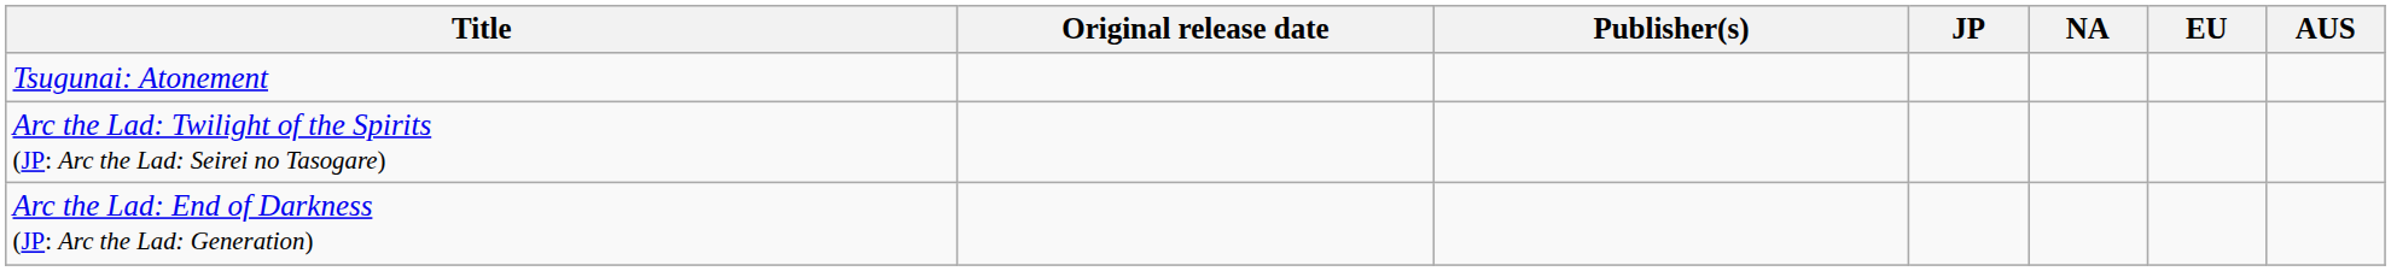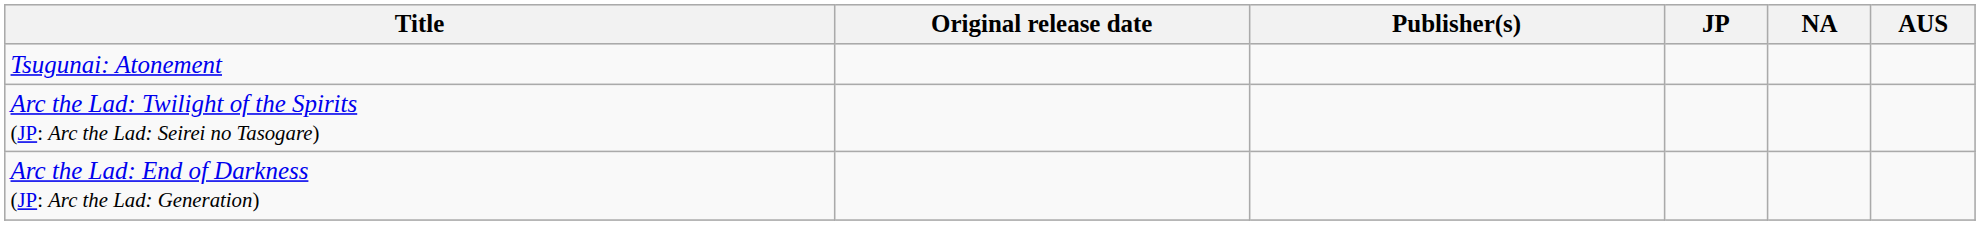- column: EU
